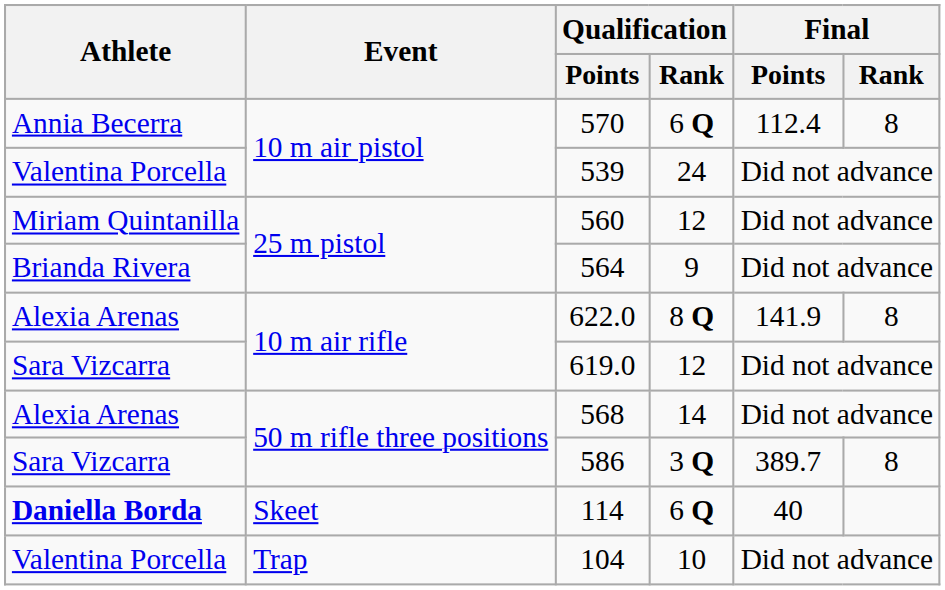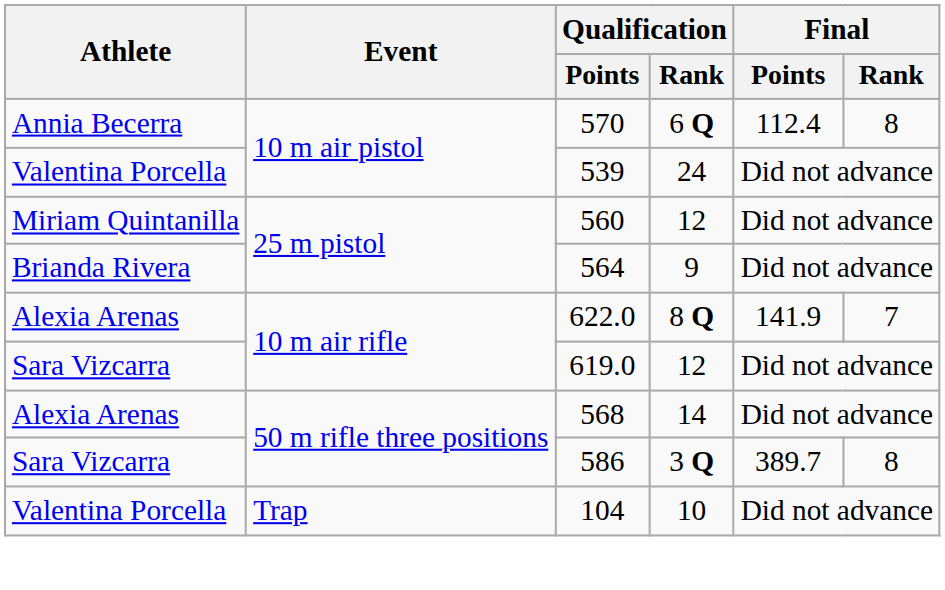622.0 | Final / Rank: 8 -> 7
- row: Daniella Borda | Skeet | 114 | 6 Q | 40
